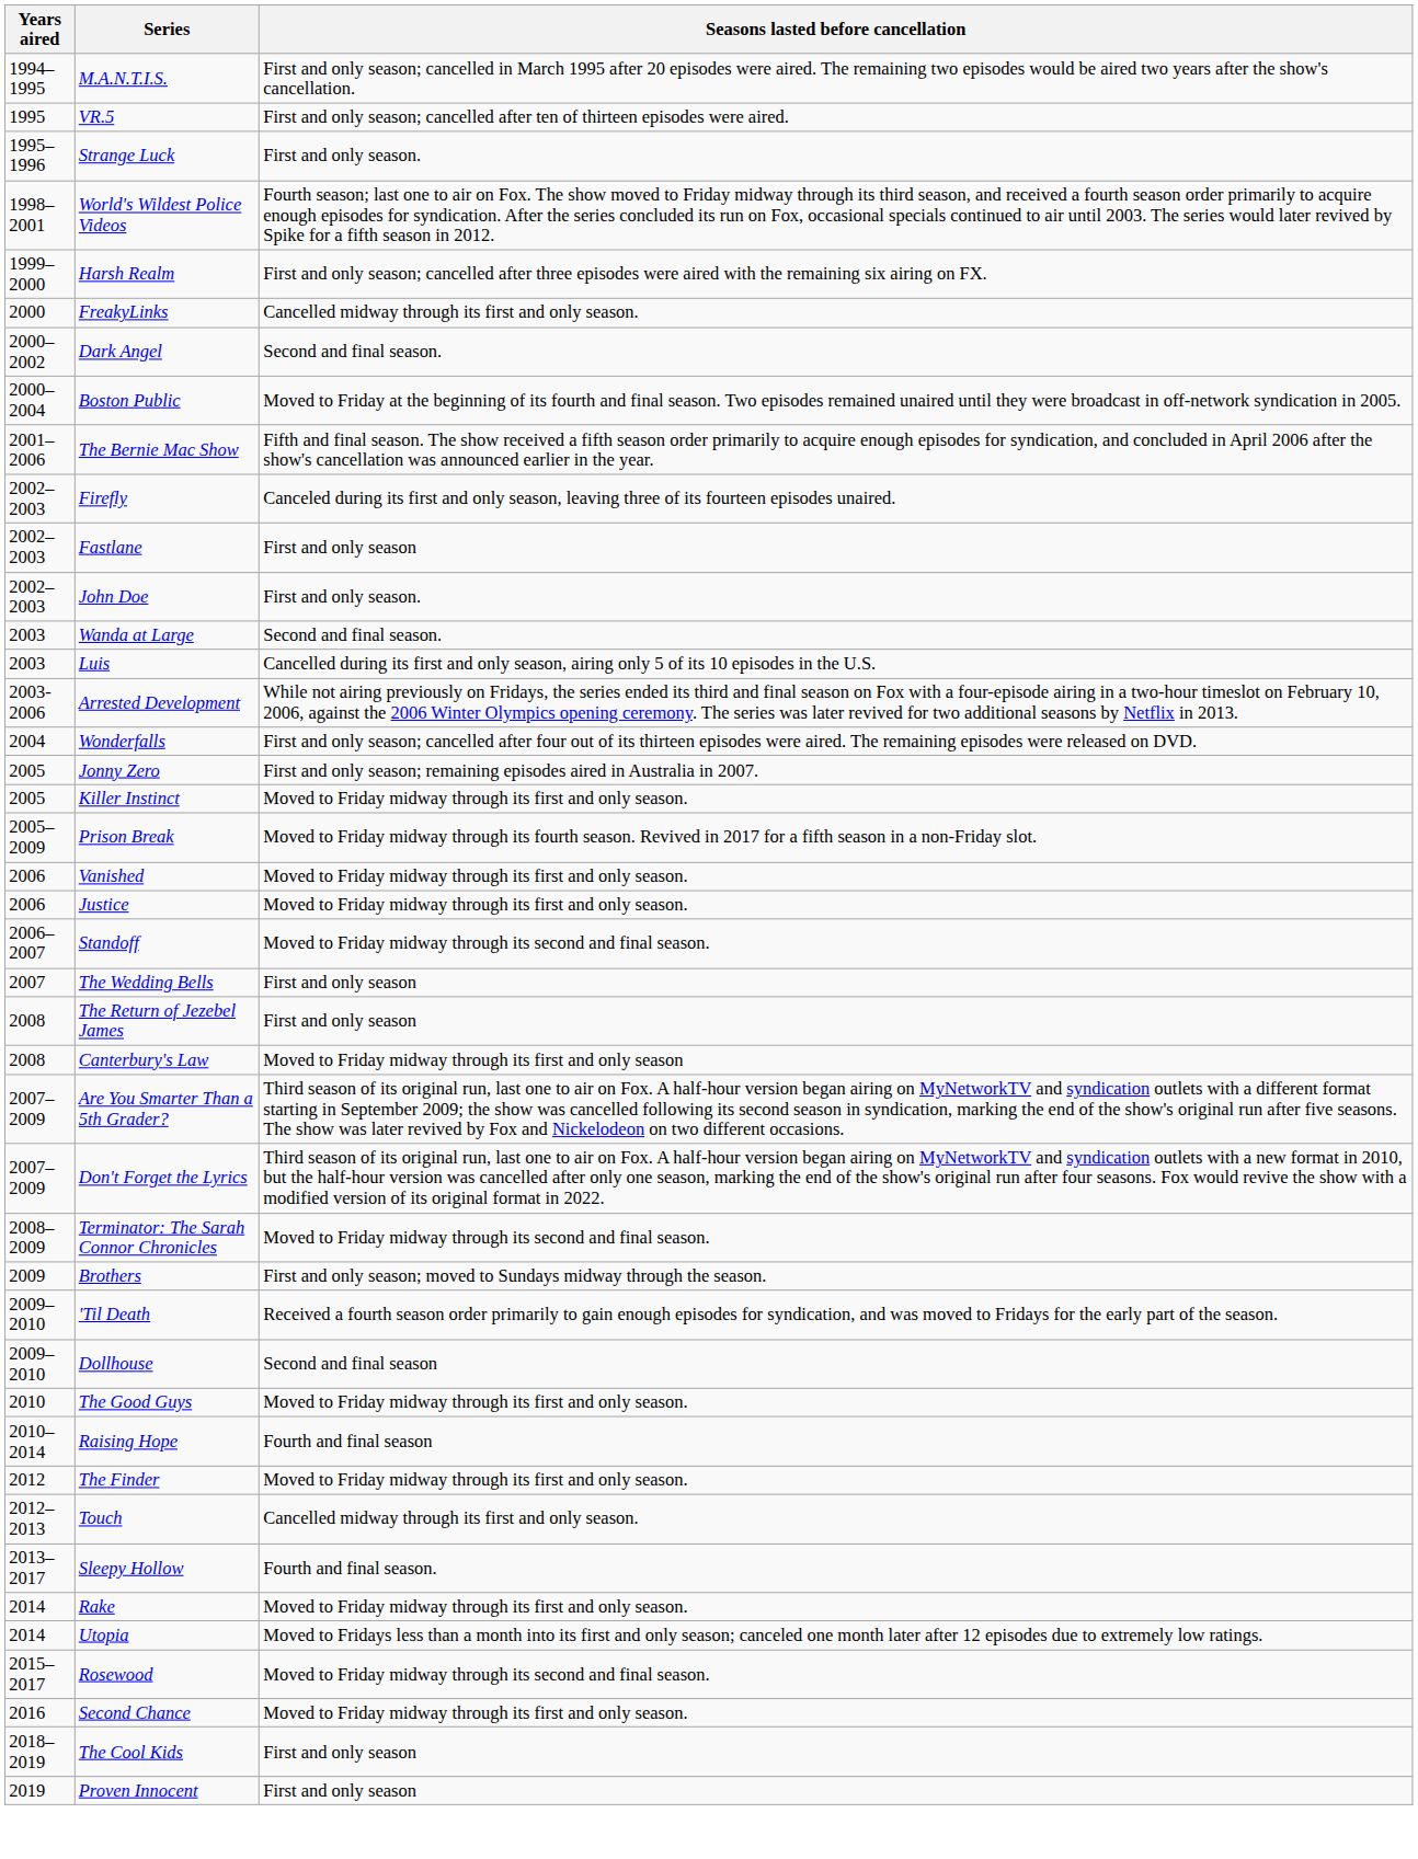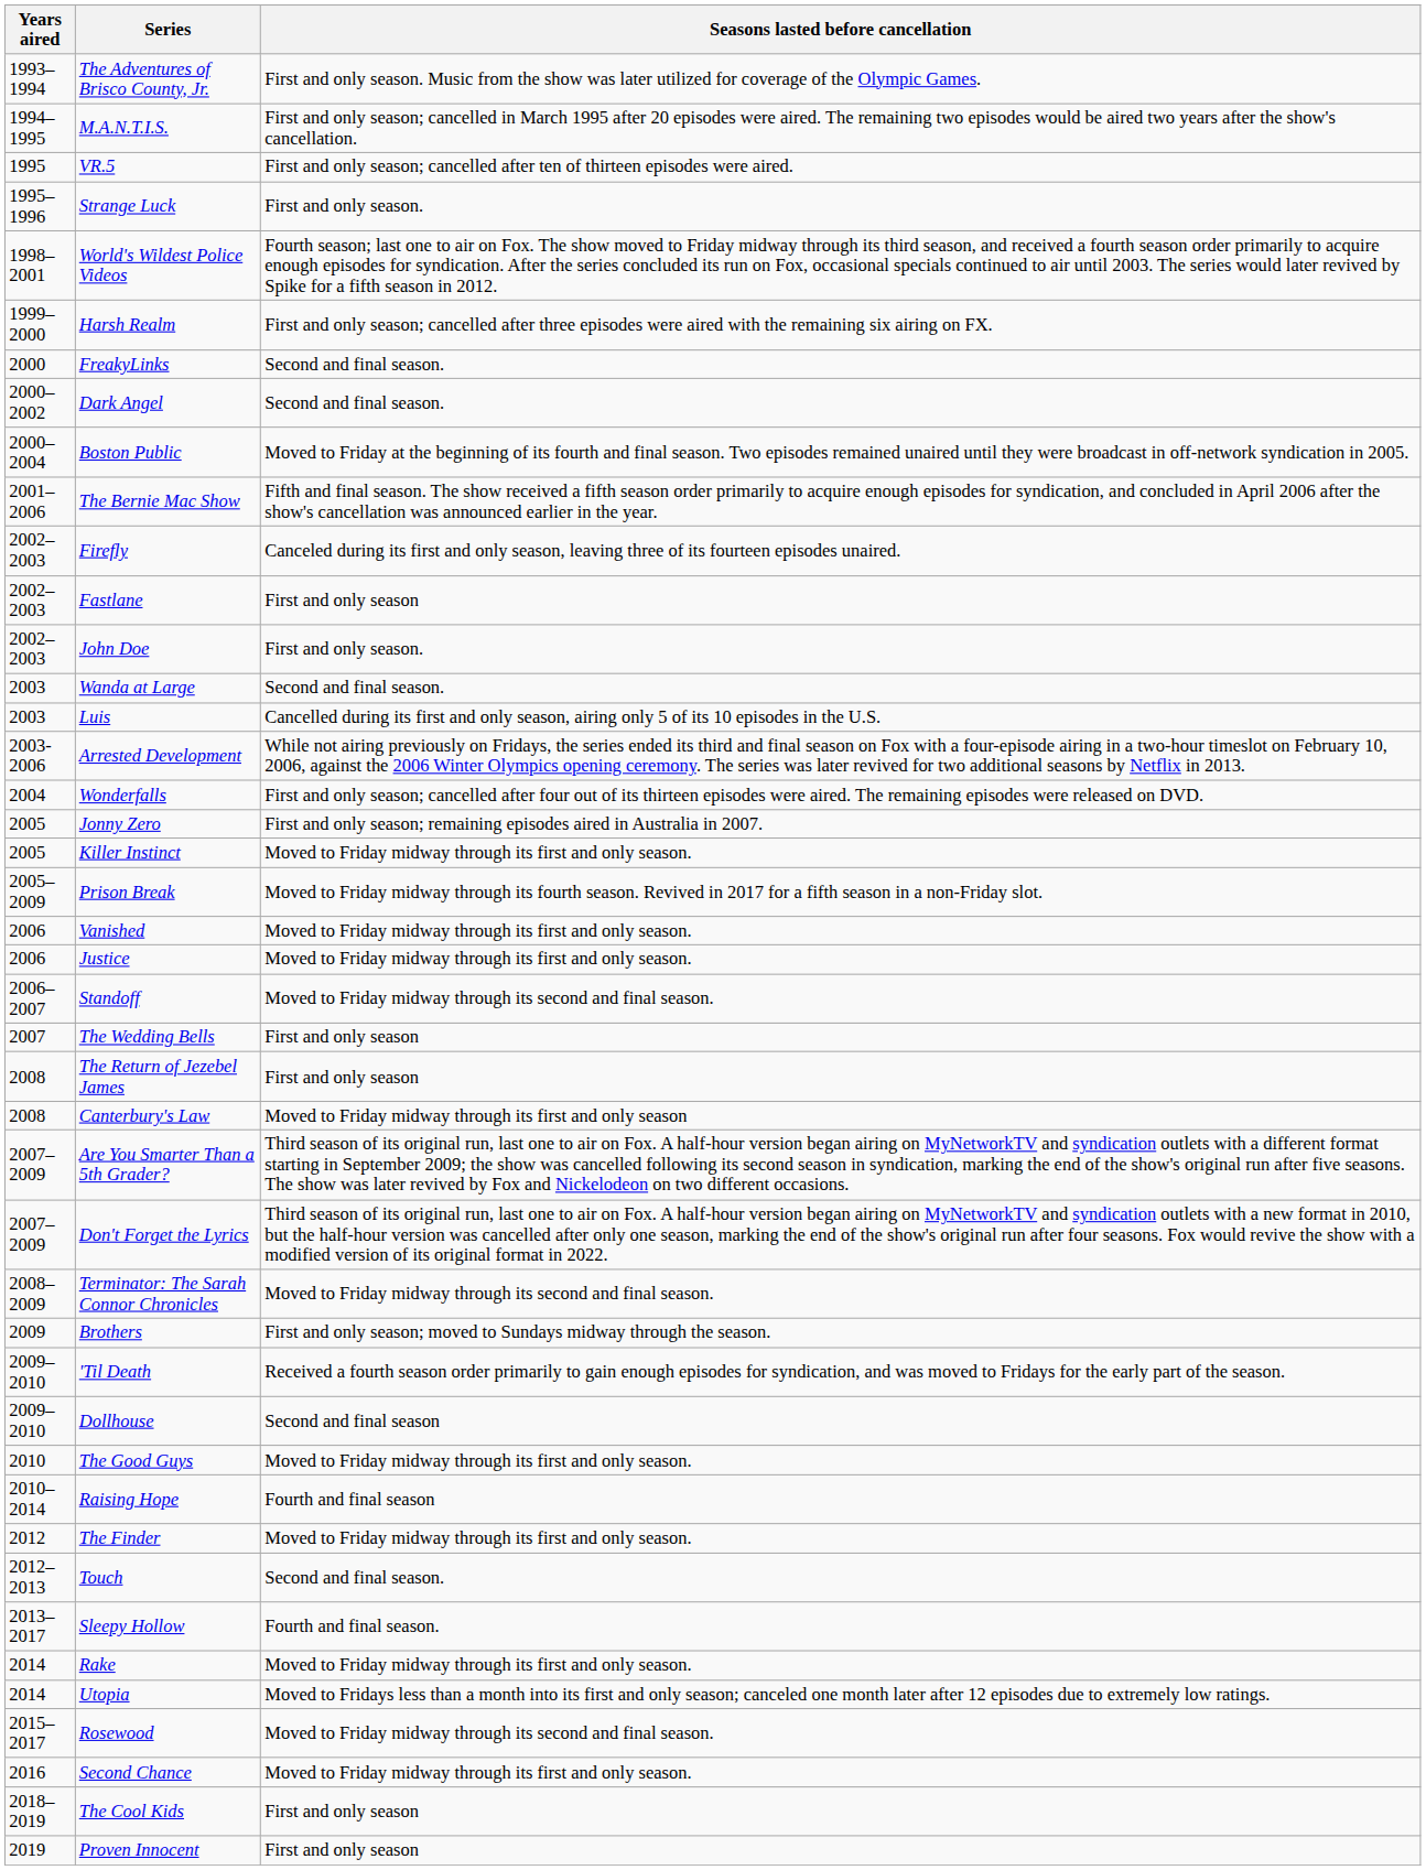+ row: 1993–1994 | The Adventures of Brisco County, Jr. | First and only season. Music from the show was later utilized for coverage of the Olympic Games.
FreakyLinks | Seasons lasted before cancellation: Cancelled midway through its first and only season. -> Second and final season.
Touch | Seasons lasted before cancellation: Cancelled midway through its first and only season. -> Second and final season.
